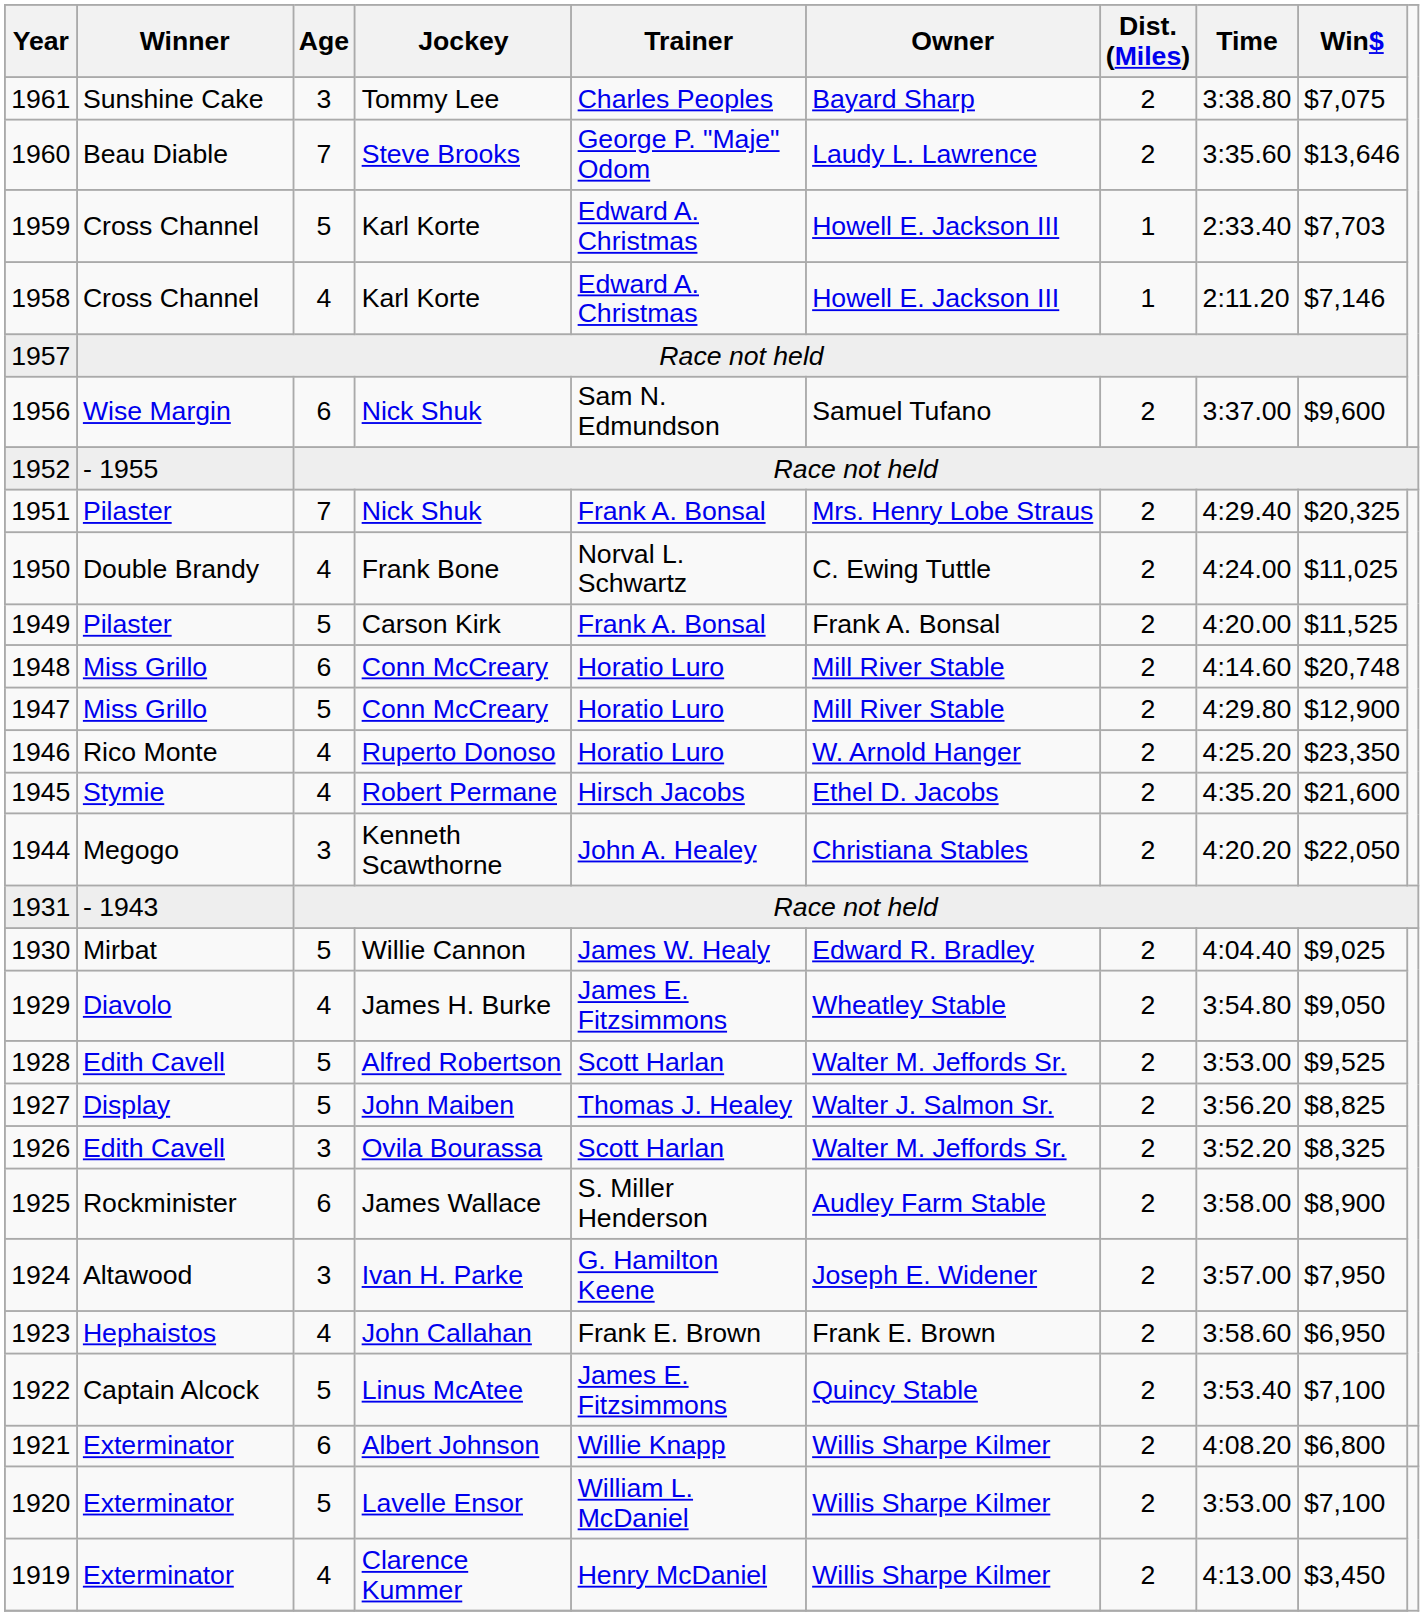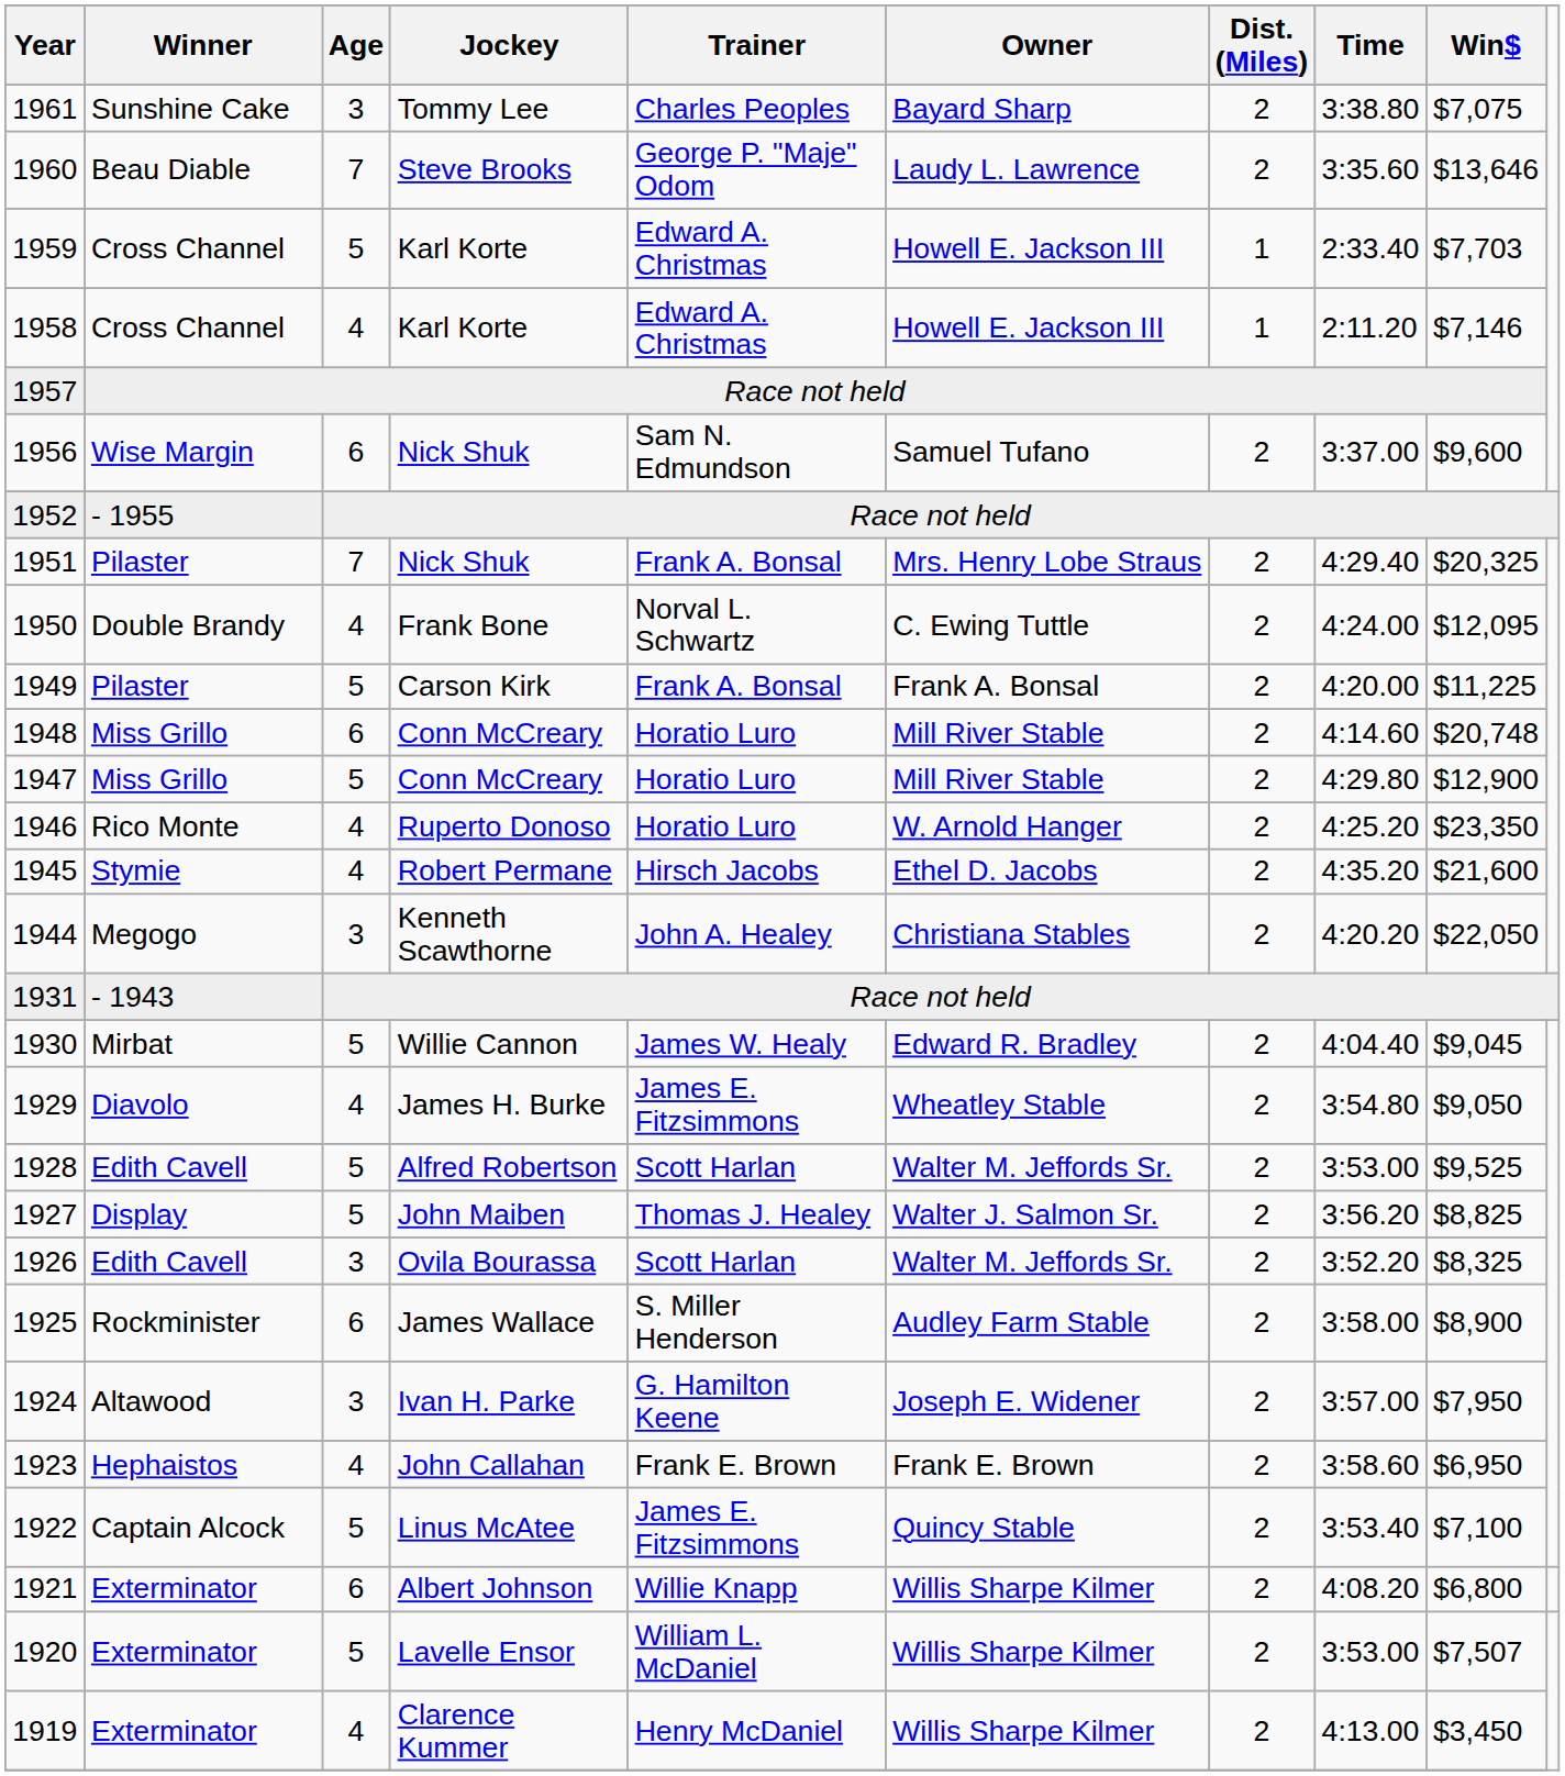1950 | Win$: $11,025 -> $12,095
1949 | Win$: $11,525 -> $11,225
1930 | Win$: $9,025 -> $9,045
1920 | Win$: $7,100 -> $7,507
